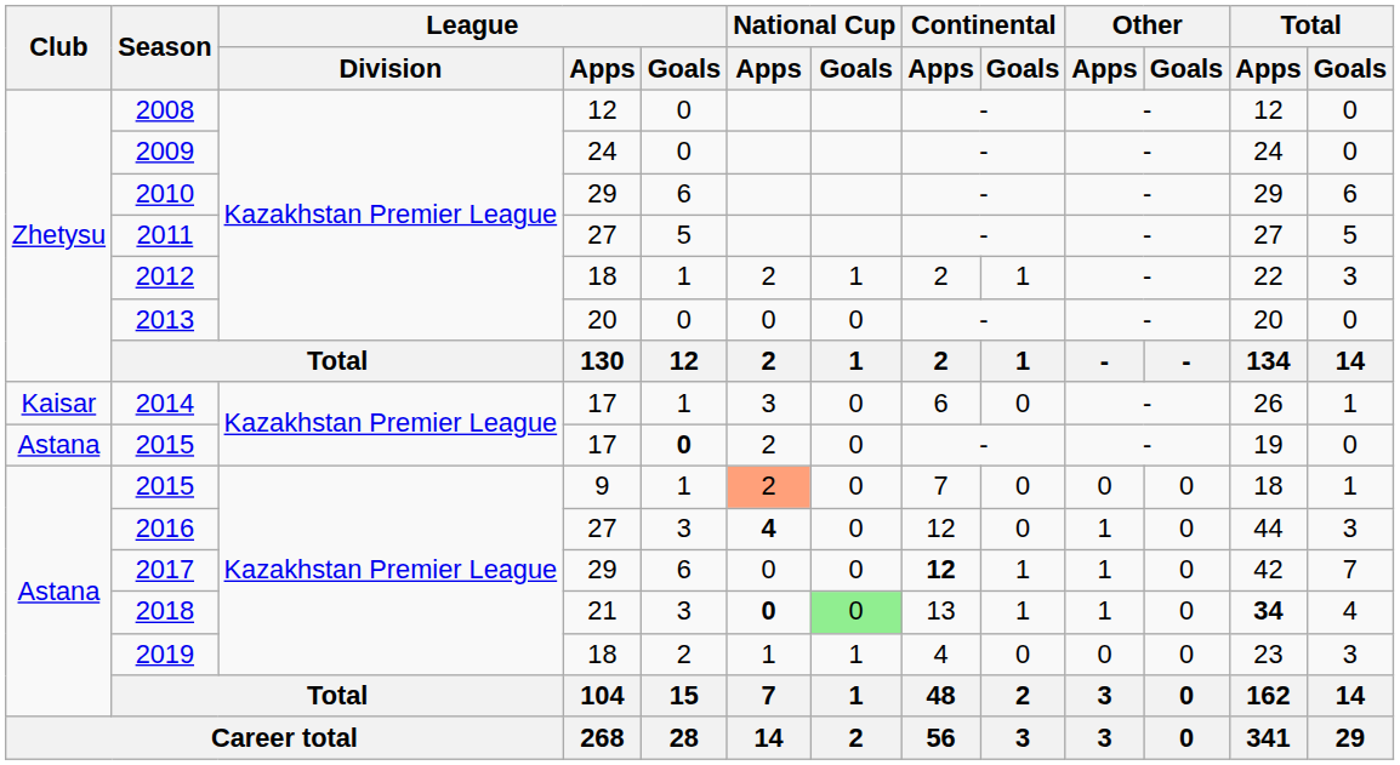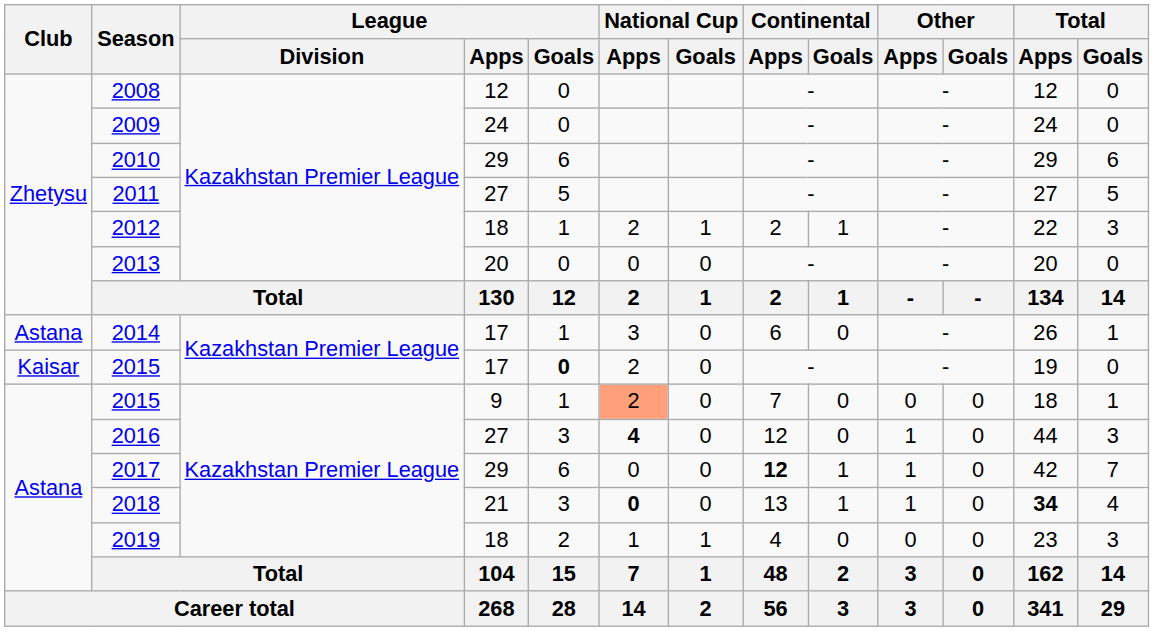2014 | Club: Kaisar -> Astana
2015 / 17 | Club: Astana -> Kaisar
2018 | National Cup / Goals: lightgreen background -> no background
